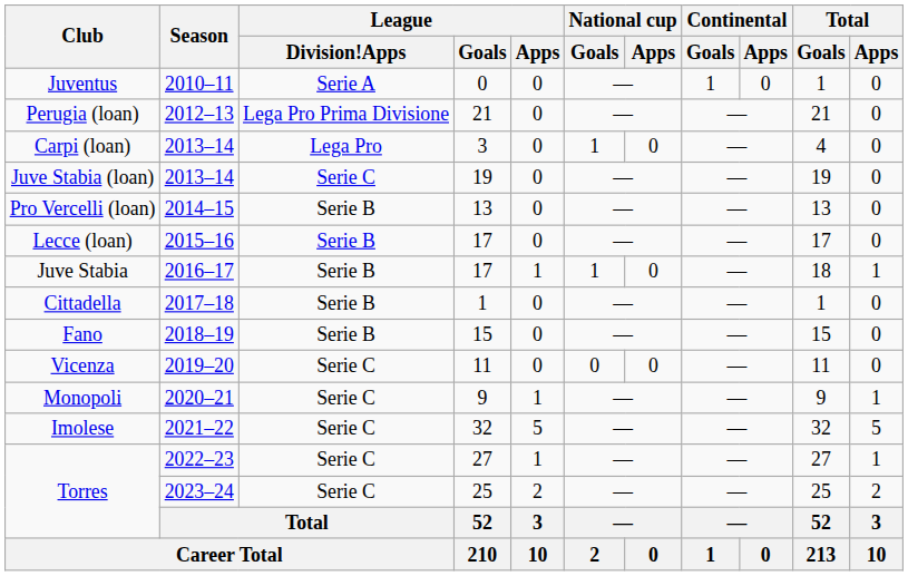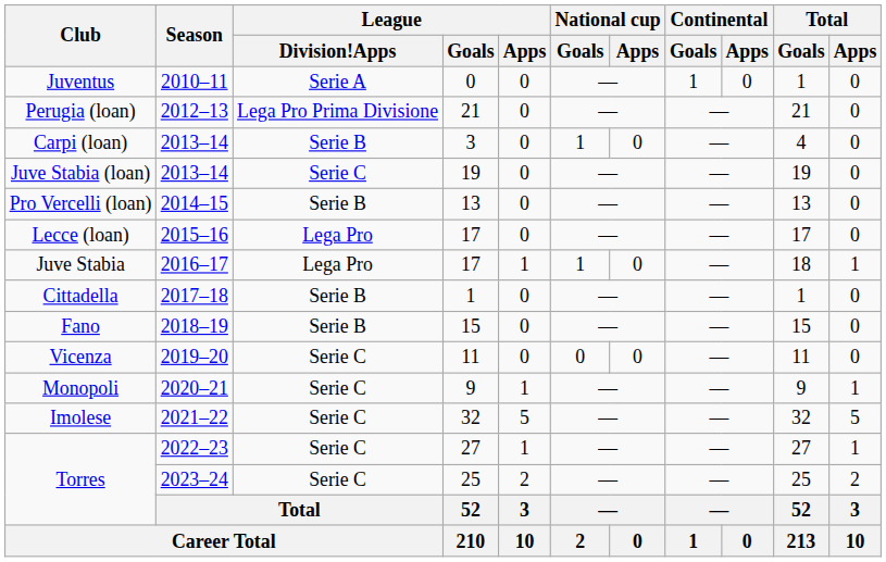Carpi (loan) | League / Division!Apps: Lega Pro -> Serie B
Lecce (loan) | League / Division!Apps: Serie B -> Lega Pro
Juve Stabia | League / Division!Apps: Serie B -> Lega Pro
